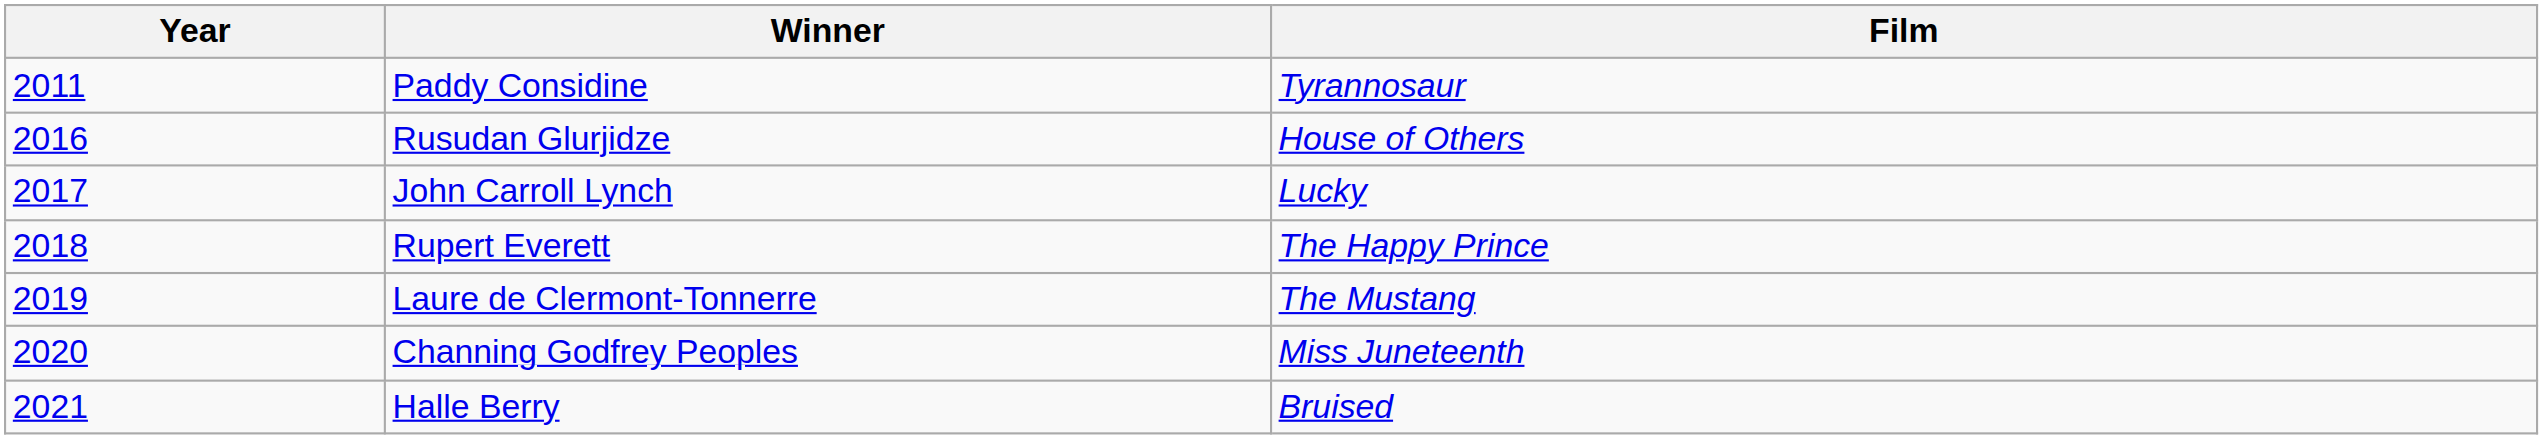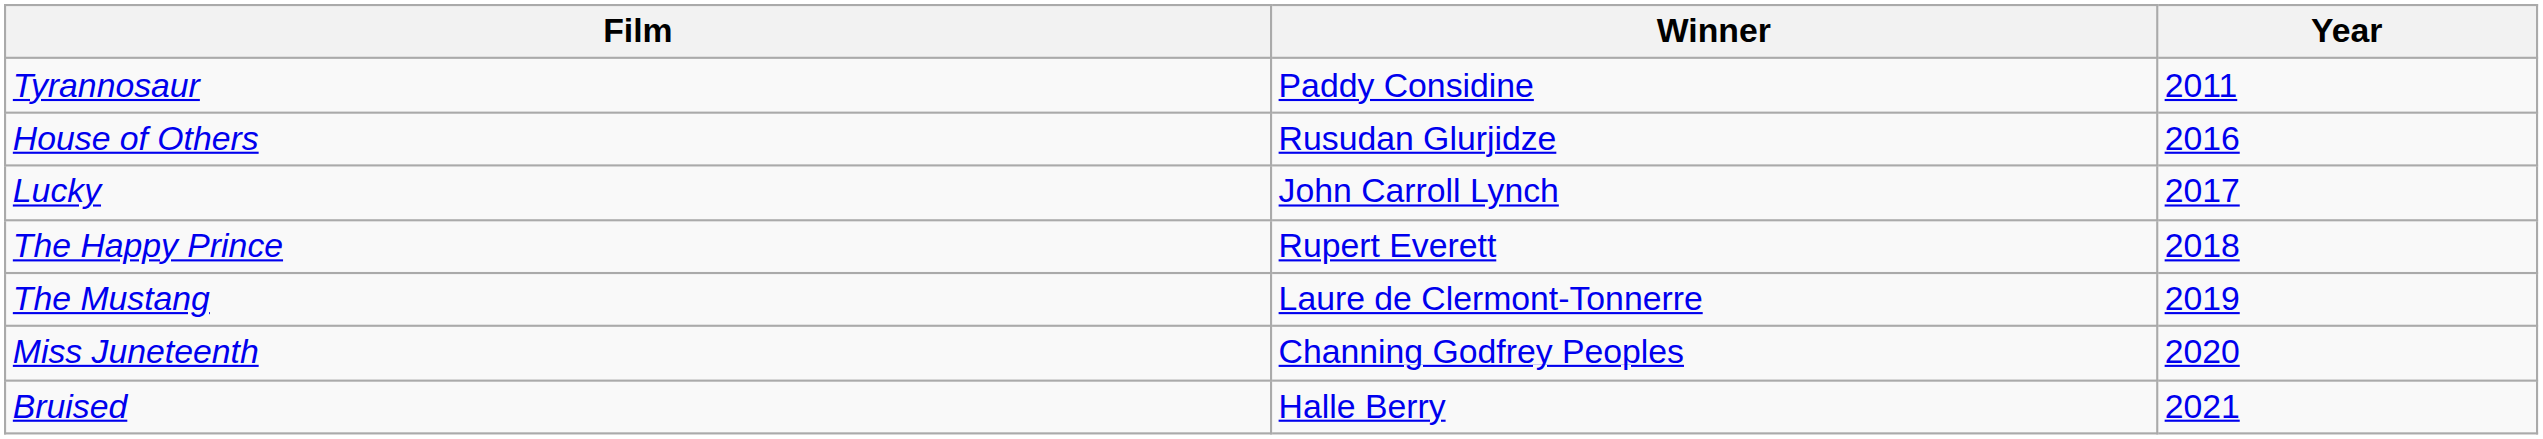columns swapped: Year <-> Film
